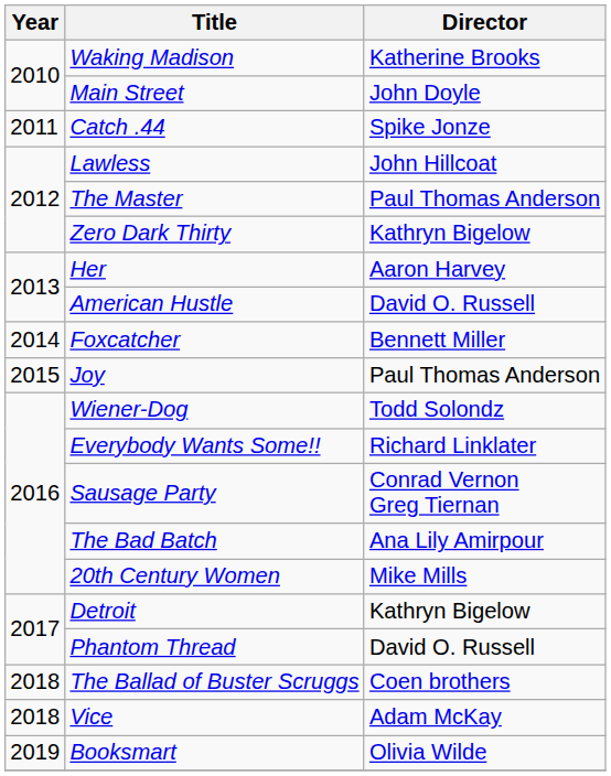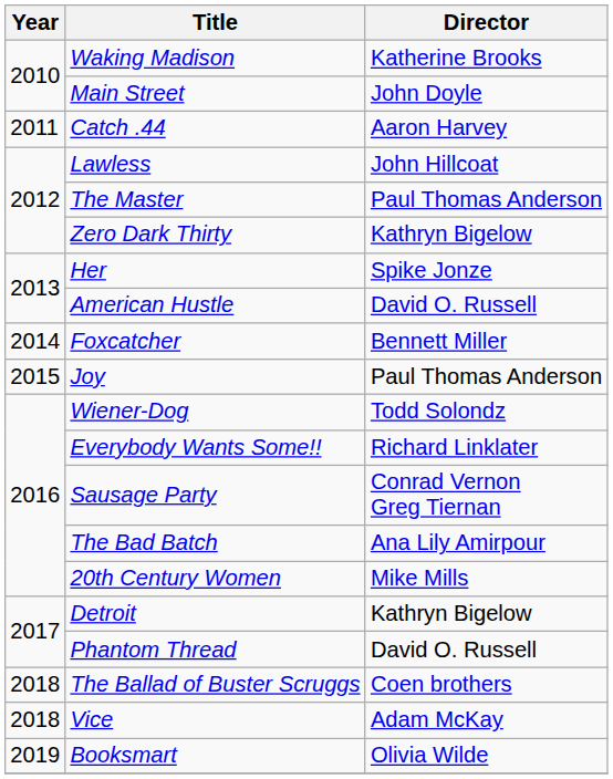Catch .44 | Director: Spike Jonze -> Aaron Harvey
Her | Director: Aaron Harvey -> Spike Jonze
